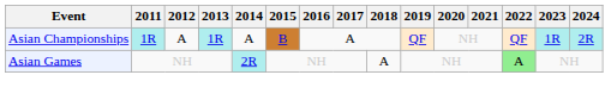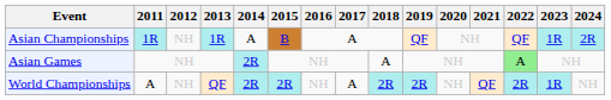Asian Championships | 2012: A -> NH
+ row: World Championships | A | NH | QF | 2R | 2R | NH | A | 2R | 2R | NH | QF | 2R | 1R | NH
